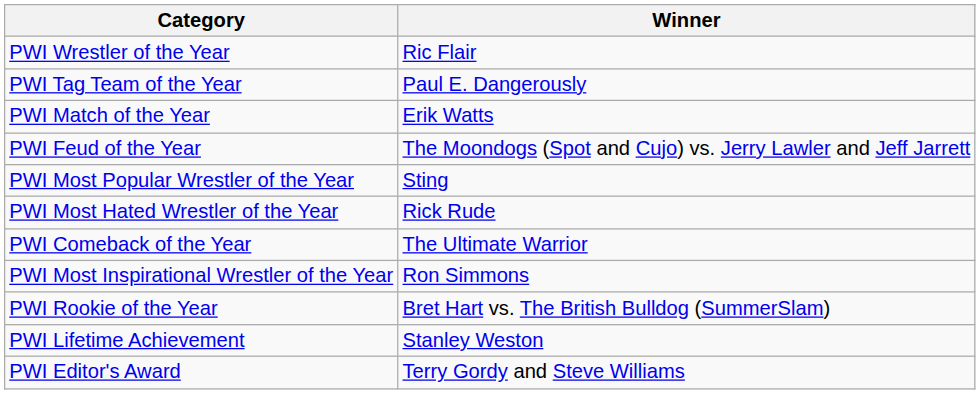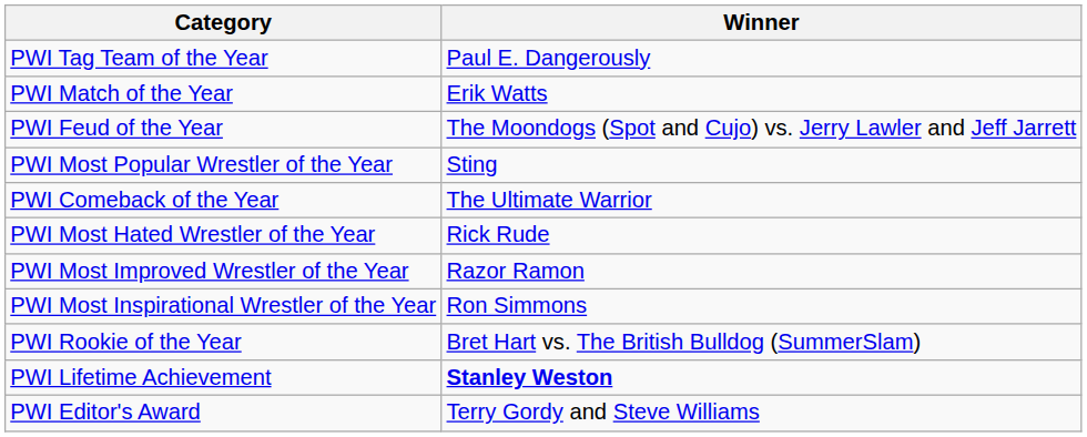- row: PWI Wrestler of the Year | Ric Flair
rows swapped: PWI Most Hated Wrestler of the Year <-> PWI Comeback of the Year
+ row: PWI Most Improved Wrestler of the Year | Razor Ramon
PWI Lifetime Achievement | Winner: normal -> bold
